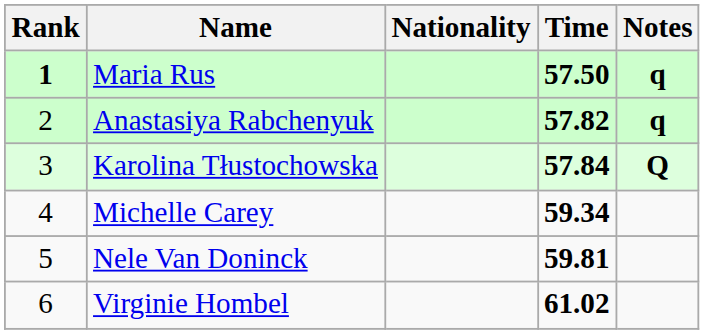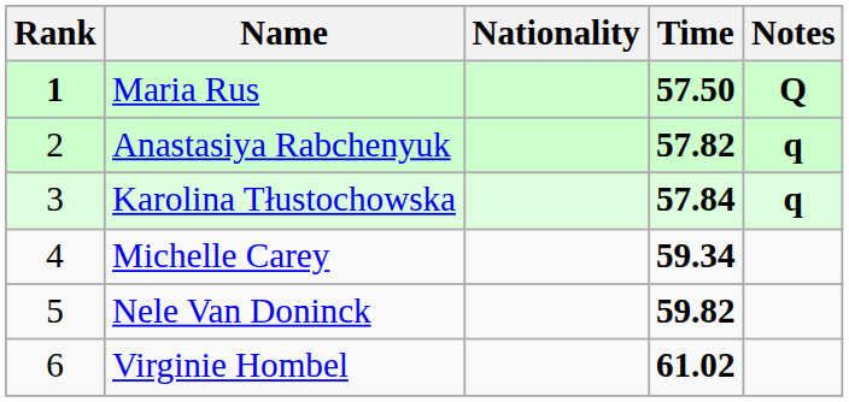Maria Rus | Notes: q -> Q
Karolina Tłustochowska | Notes: Q -> q
Nele Van Doninck | Time: 59.81 -> 59.82
